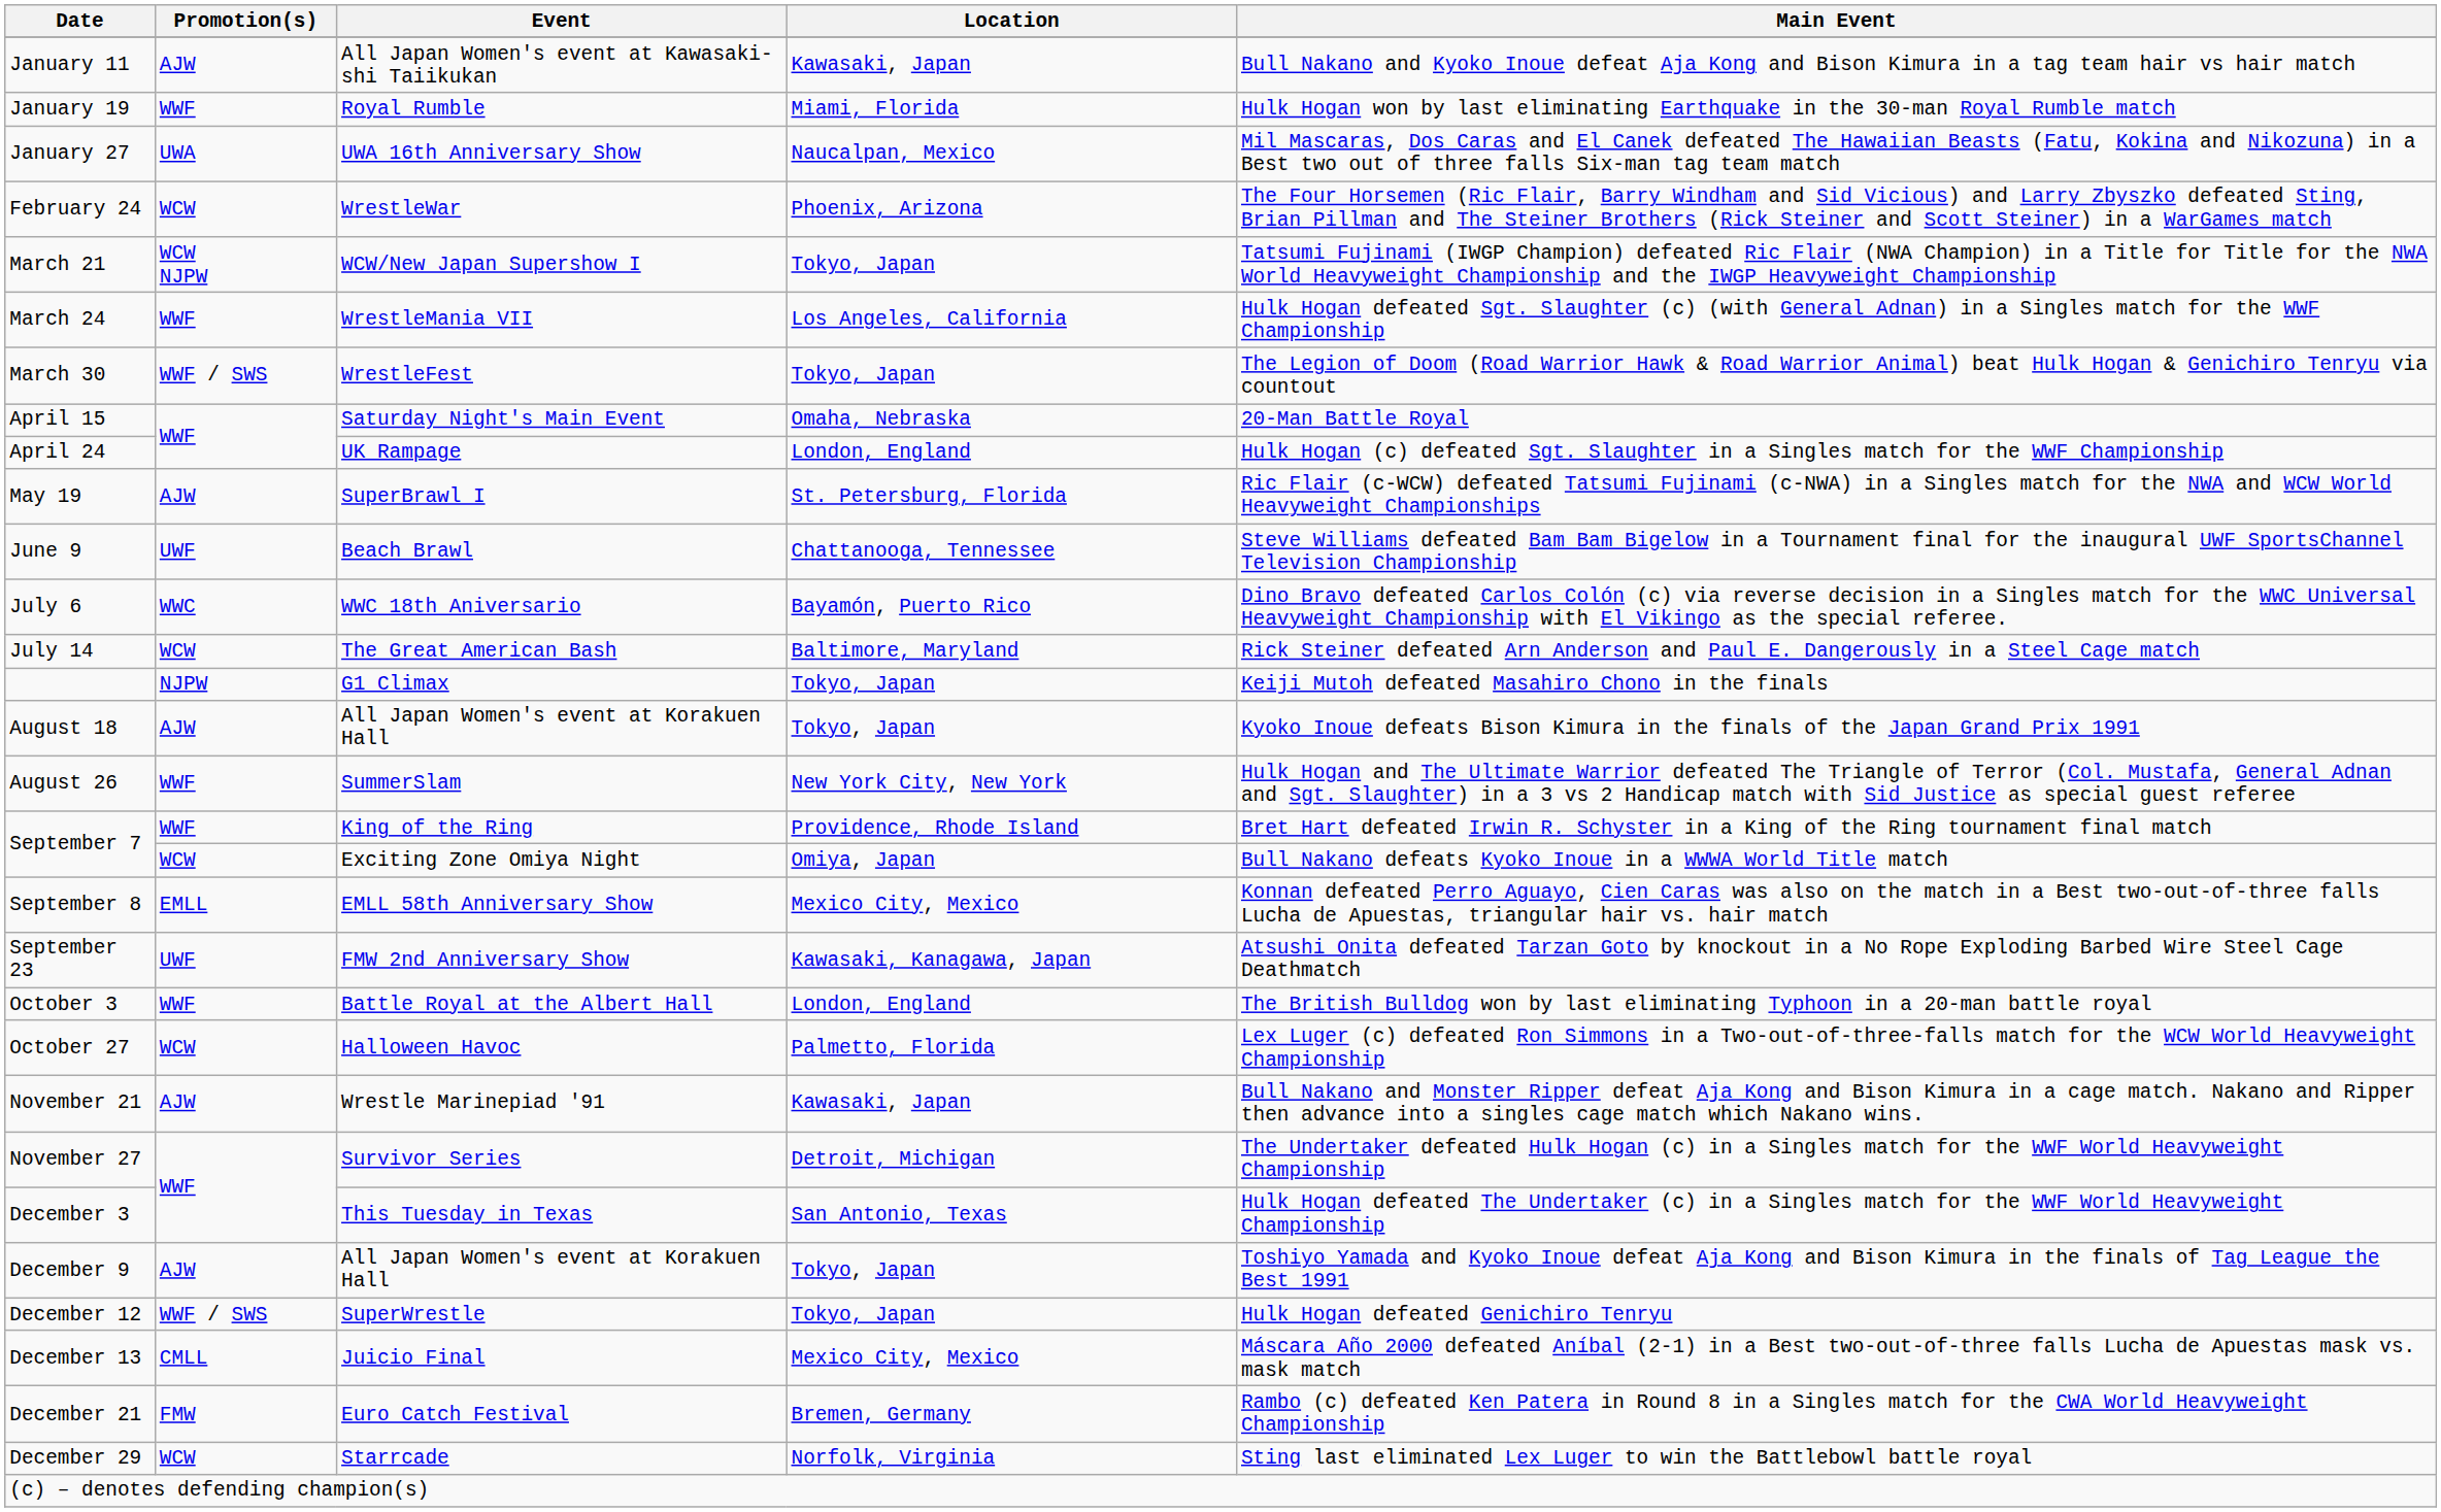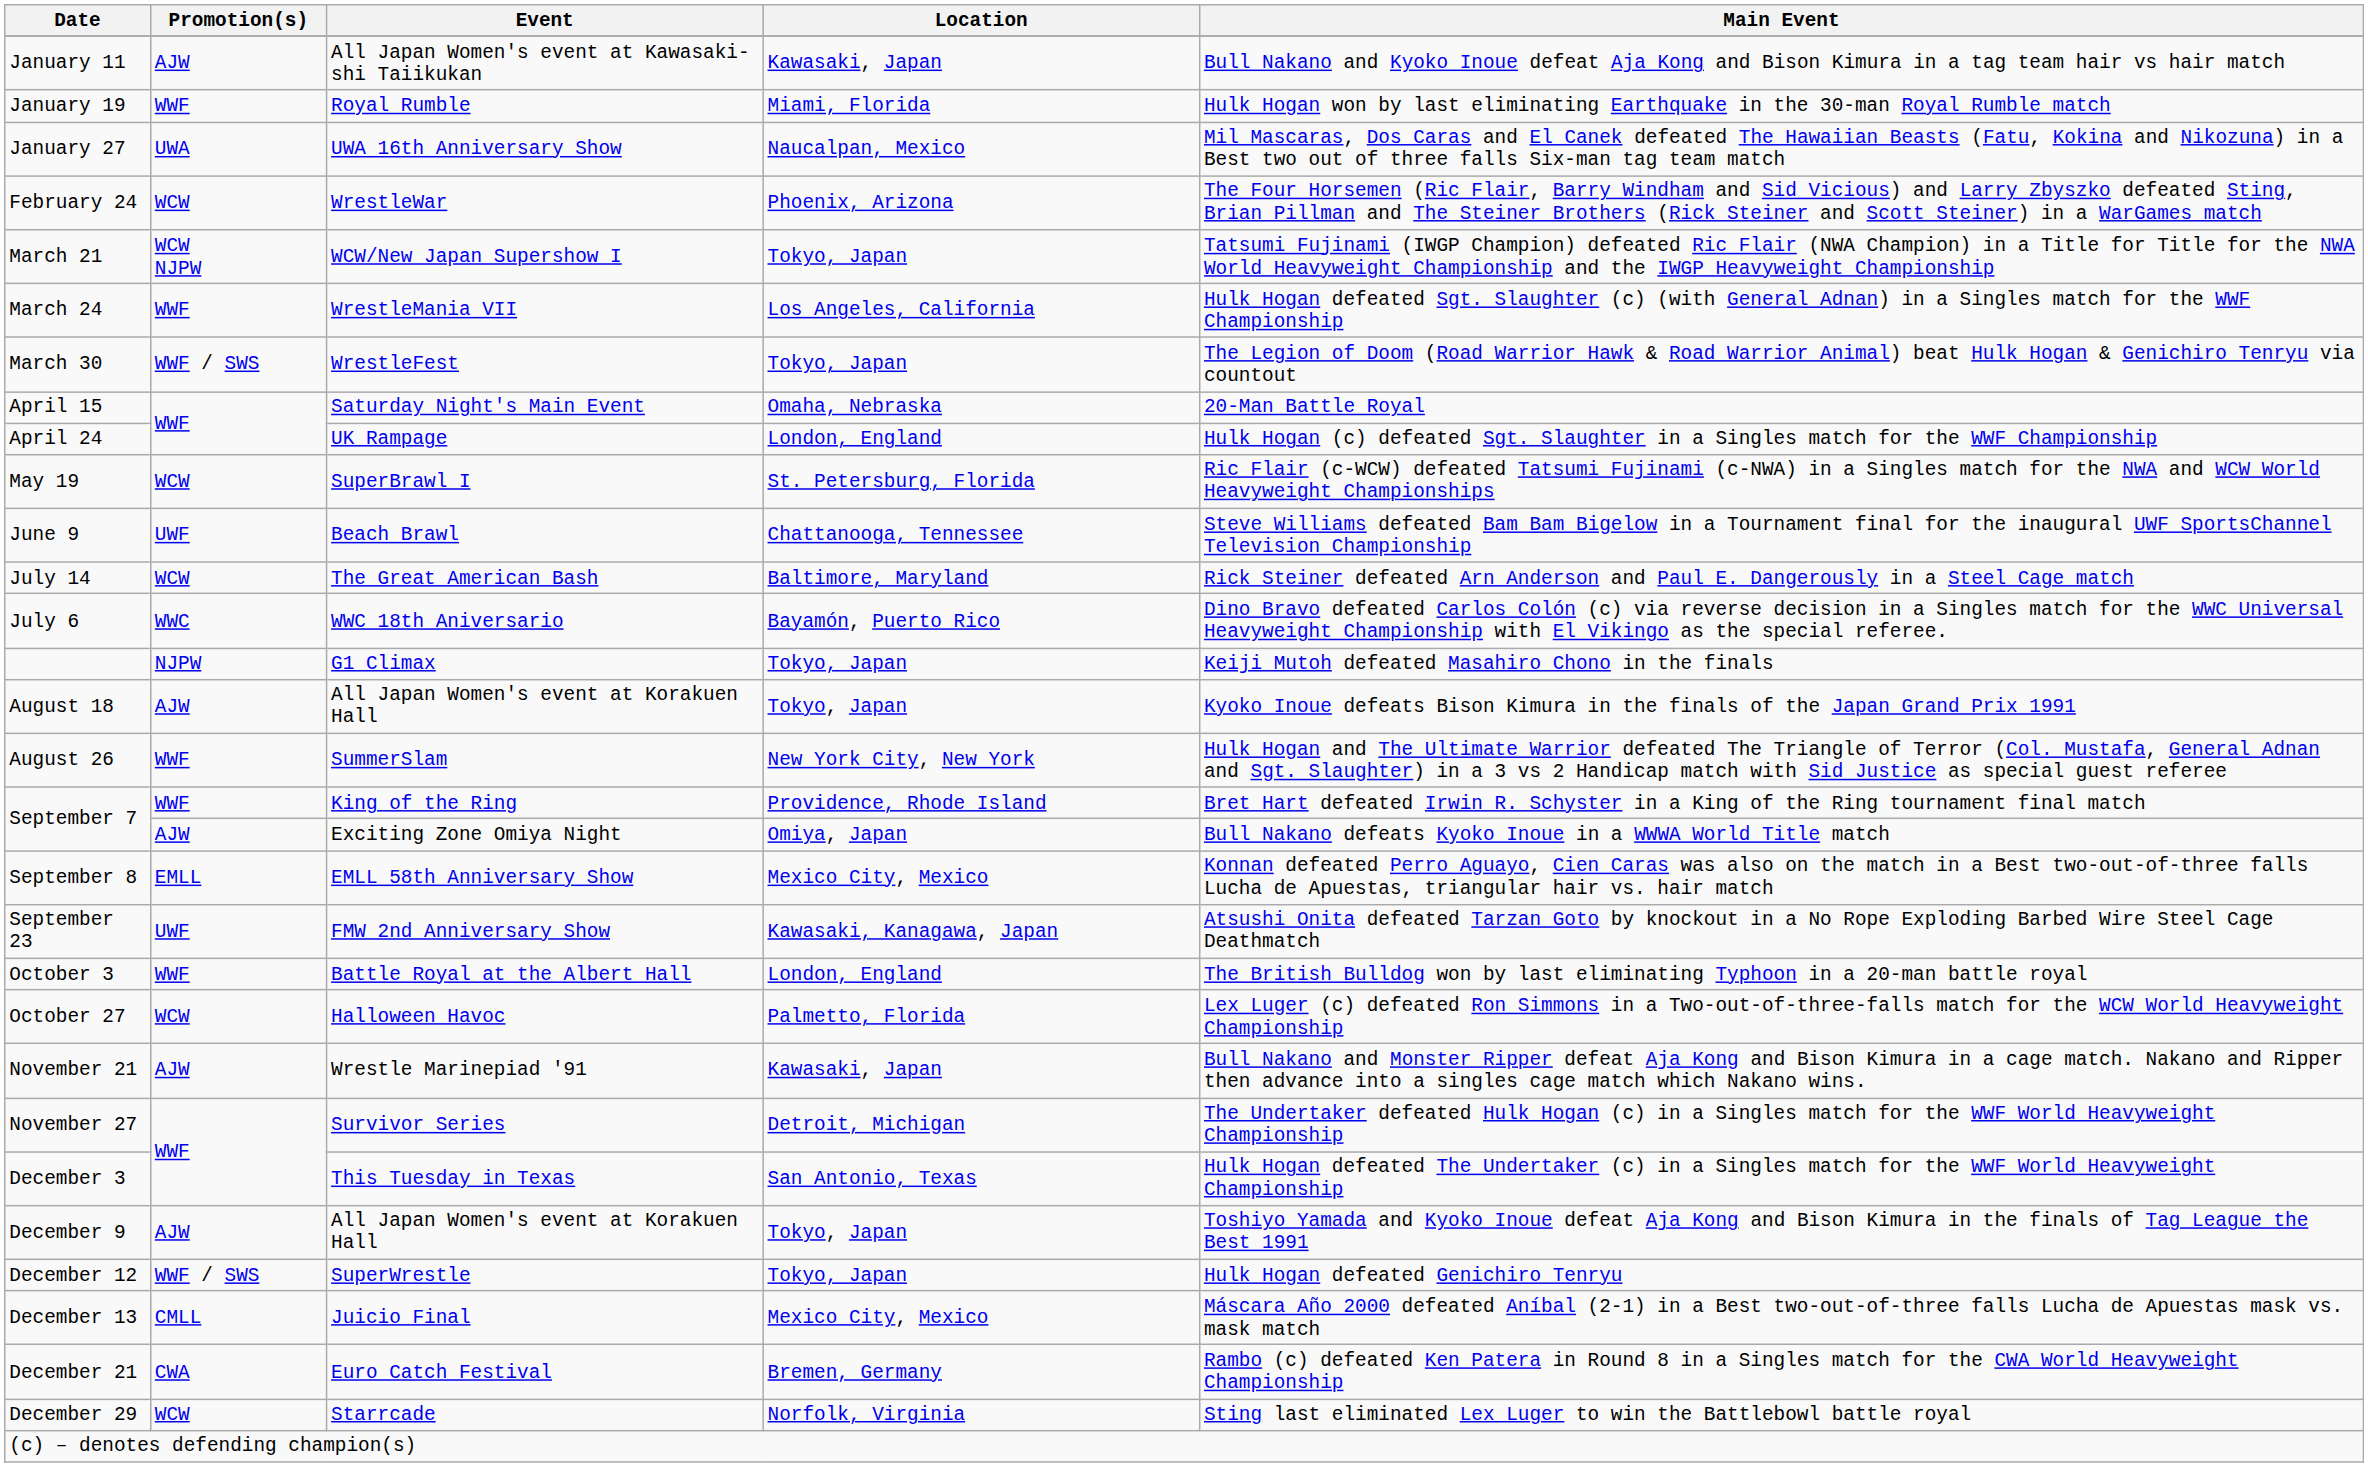May 19 | Promotion(s): AJW -> WCW
rows swapped: July 6 <-> July 14
September 7 / Exciting Zone Omiya Night | Promotion(s): WCW -> AJW
December 21 | Promotion(s): FMW -> CWA
